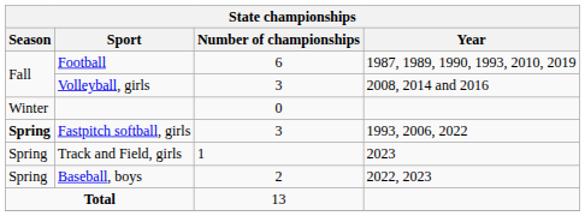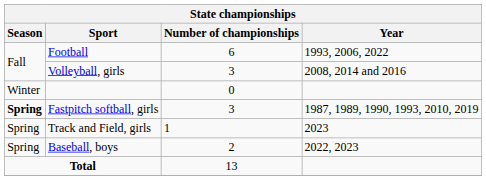Football | Year: 1987, 1989, 1990, 1993, 2010, 2019 -> 1993, 2006, 2022
Fastpitch softball, girls | Year: 1993, 2006, 2022 -> 1987, 1989, 1990, 1993, 2010, 2019
